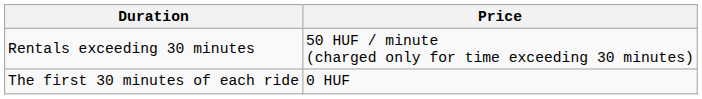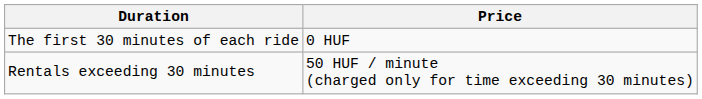rows swapped: The first 30 minutes of each ride <-> Rentals exceeding 30 minutes
